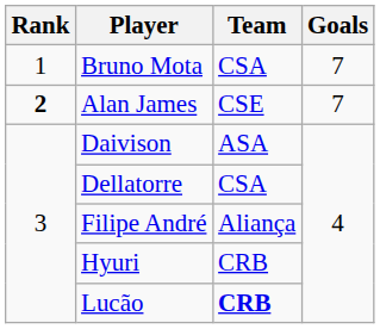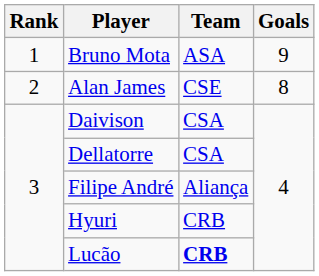Bruno Mota | Team: CSA -> ASA
Bruno Mota | Goals: 7 -> 9
Alan James | Rank: bold -> normal
Alan James | Goals: 7 -> 8
Daivison | Team: ASA -> CSA
